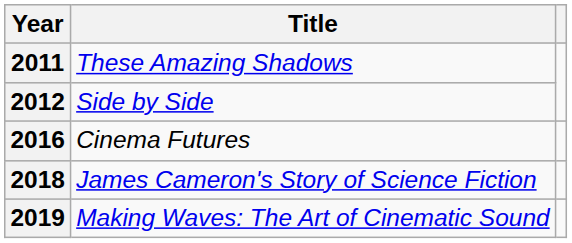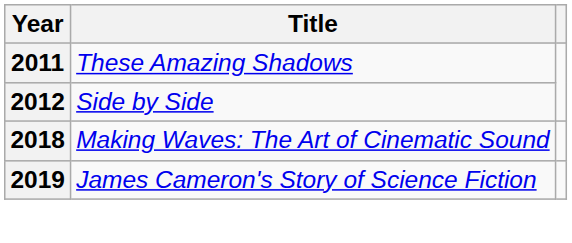- row: 2016 | Cinema Futures
2018 | Title: James Cameron's Story of Science Fiction -> Making Waves: The Art of Cinematic Sound
2019 | Title: Making Waves: The Art of Cinematic Sound -> James Cameron's Story of Science Fiction
